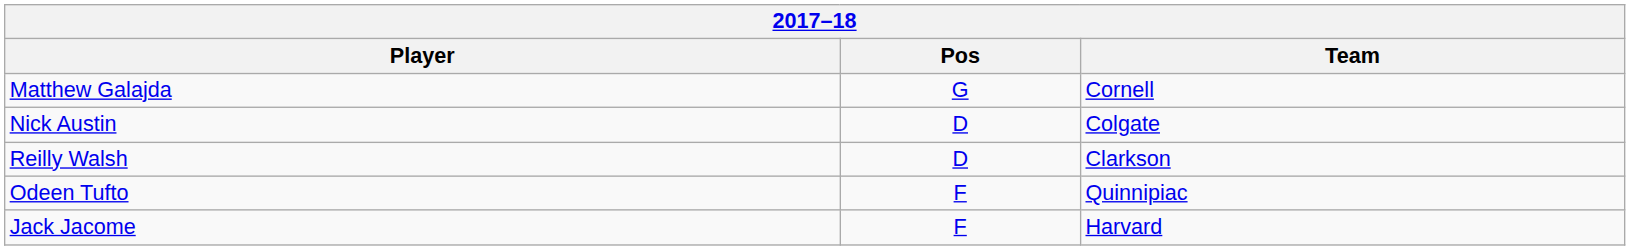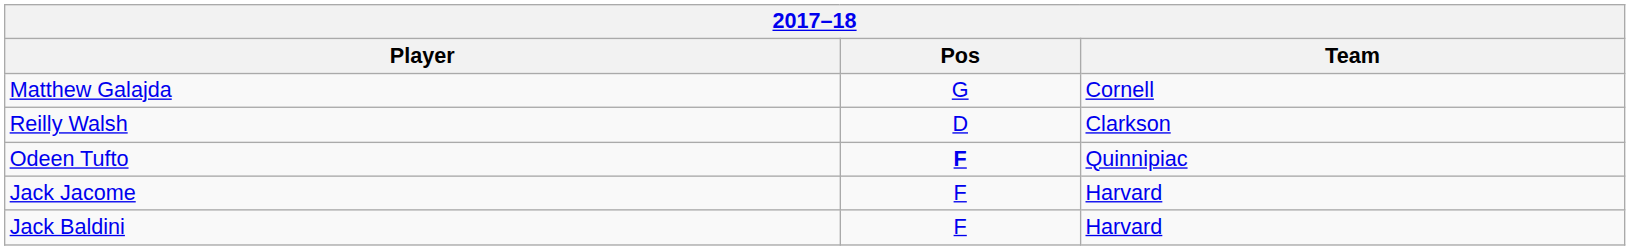- row: Nick Austin | D | Colgate
Odeen Tufto | Pos: normal -> bold
+ row: Jack Baldini | F | Harvard
